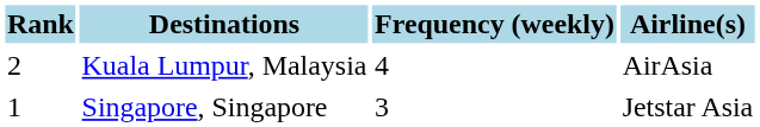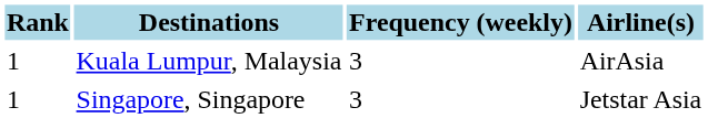Kuala Lumpur, Malaysia | Rank: 2 -> 1
Kuala Lumpur, Malaysia | Frequency (weekly): 4 -> 3
